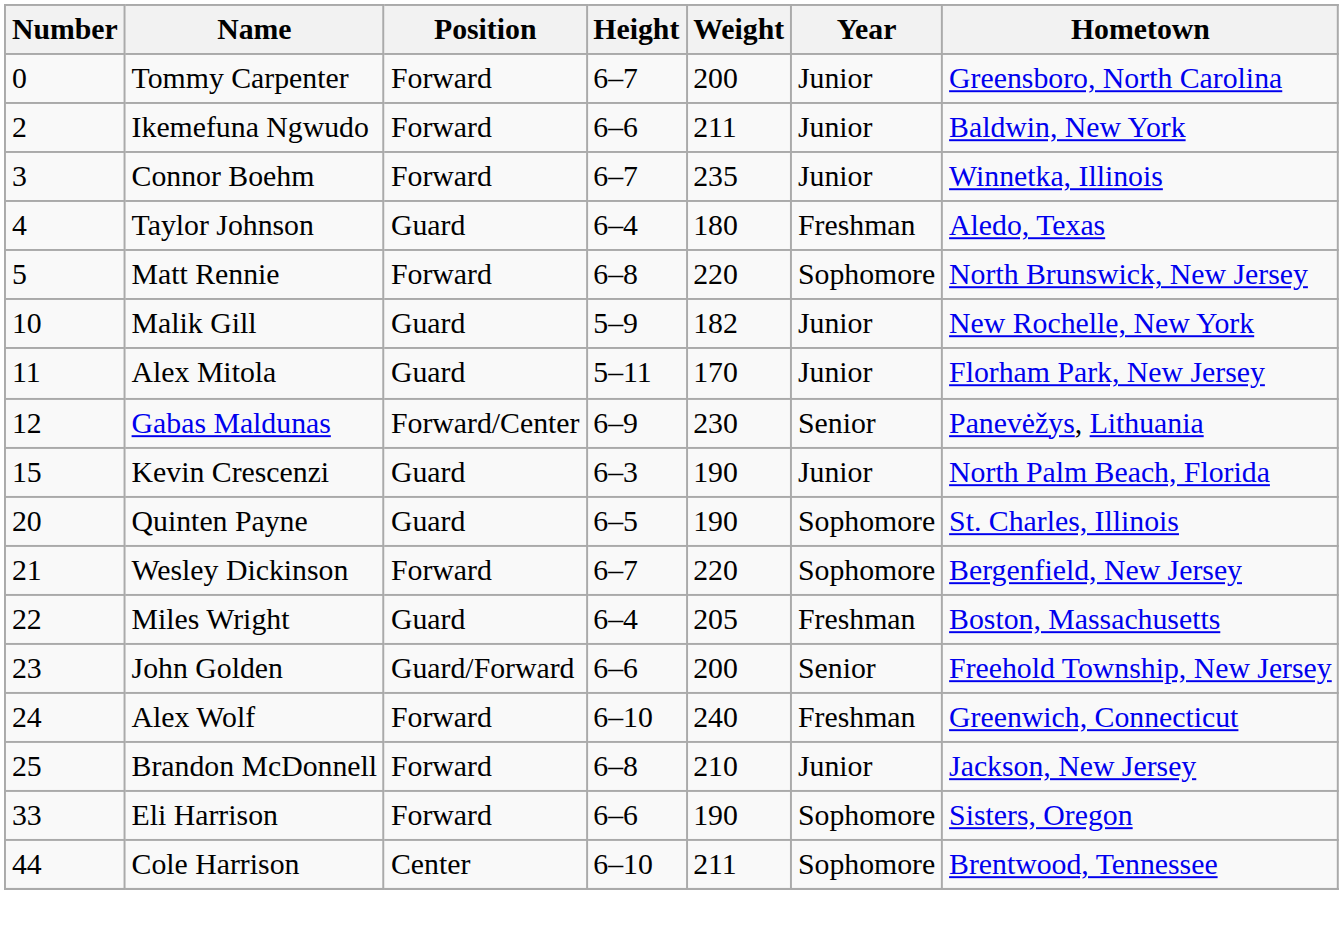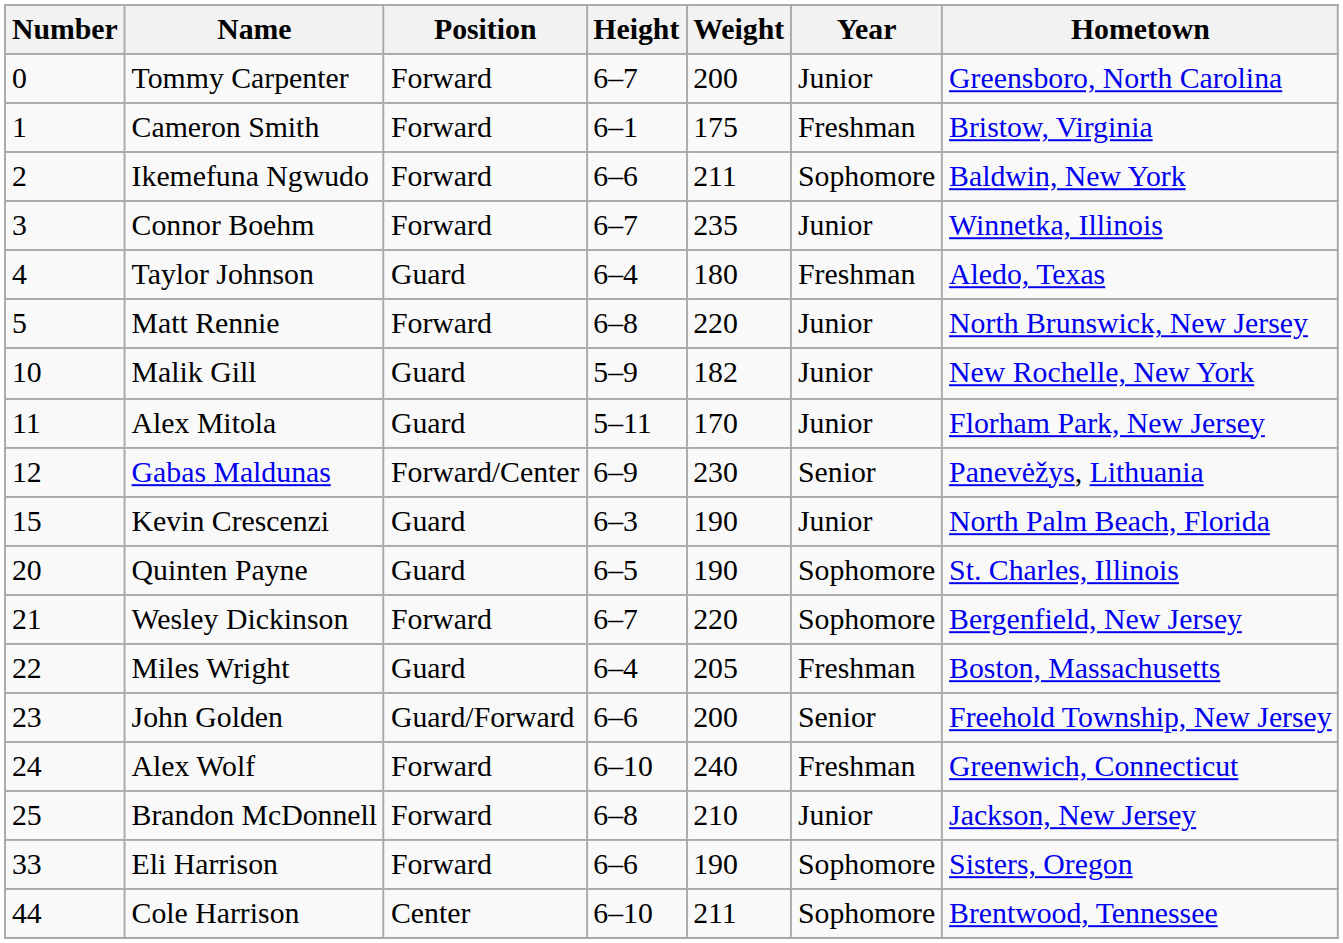+ row: 1 | Cameron Smith | Forward | 6–1 | 175 | Freshman | Bristow, Virginia
Ikemefuna Ngwudo | Year: Junior -> Sophomore
Matt Rennie | Year: Sophomore -> Junior
